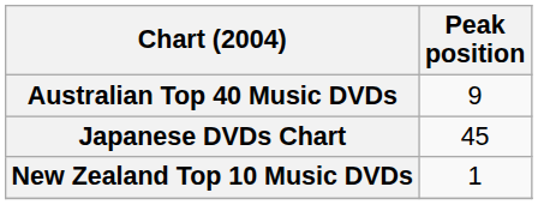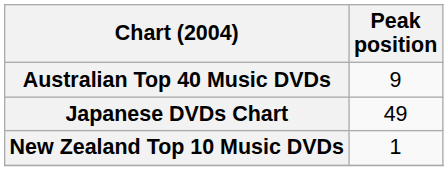Japanese DVDs Chart | Peak position: 45 -> 49
